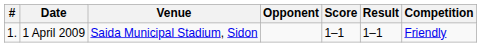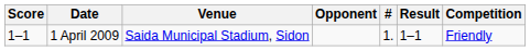columns swapped: # <-> Score
